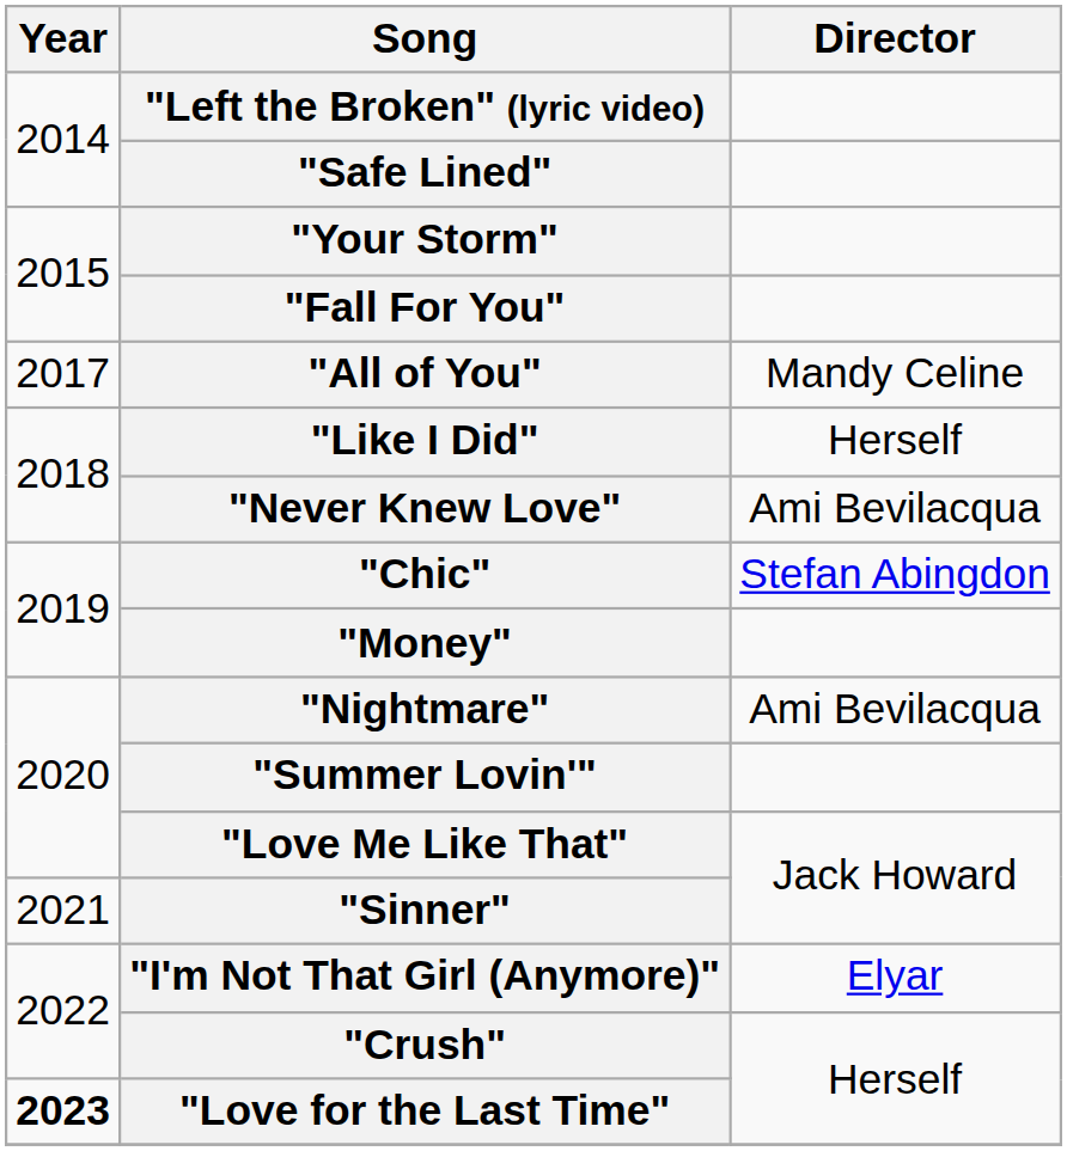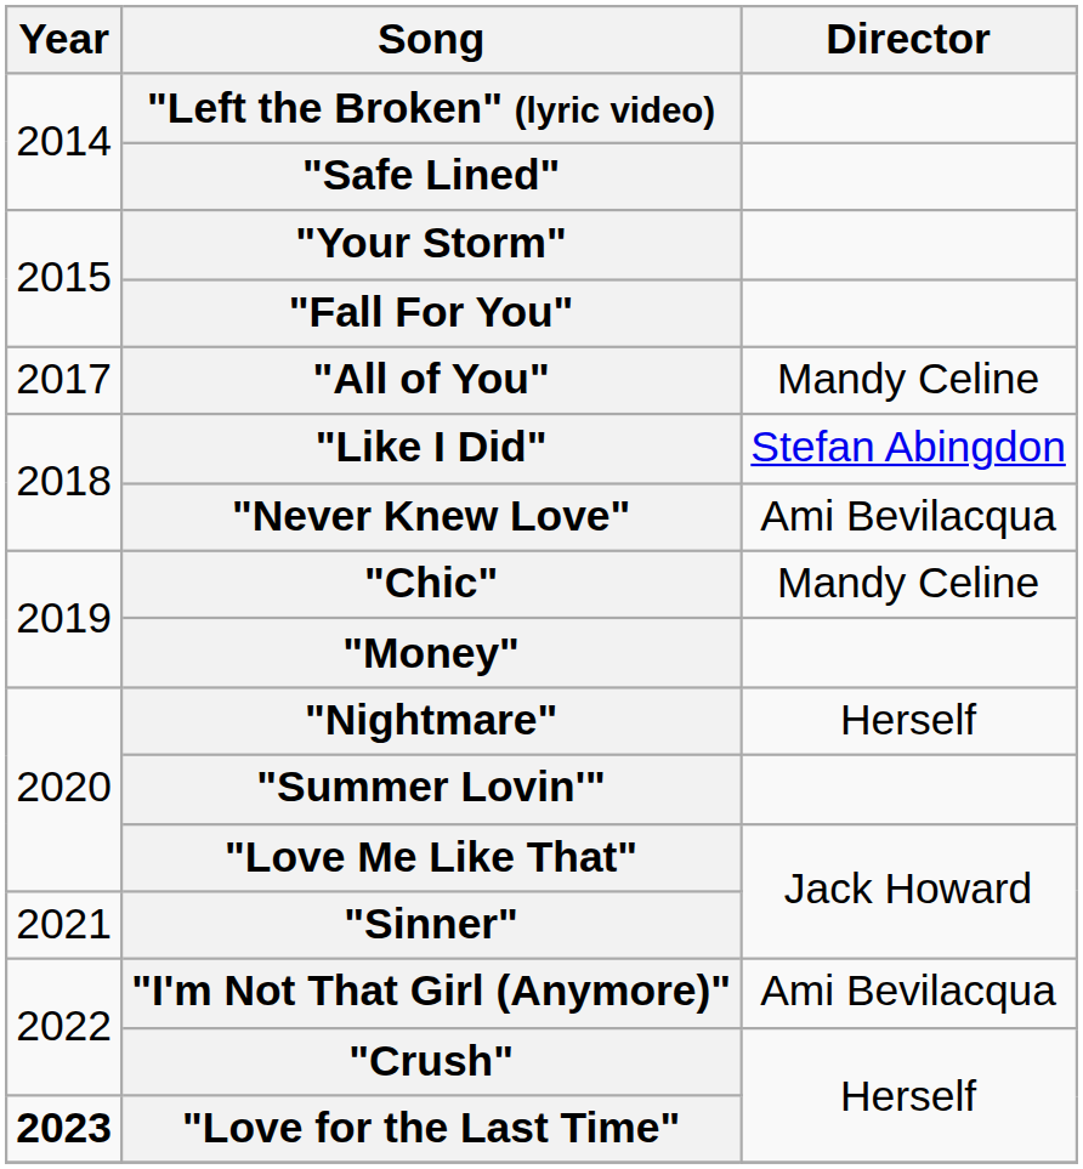"Like I Did" | Director: Herself -> Stefan Abingdon
"Chic" | Director: Stefan Abingdon -> Mandy Celine
"Nightmare" | Director: Ami Bevilacqua -> Herself
"I'm Not That Girl (Anymore)" | Director: Elyar -> Ami Bevilacqua
